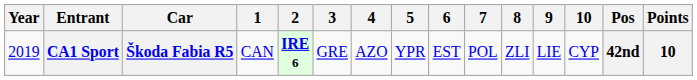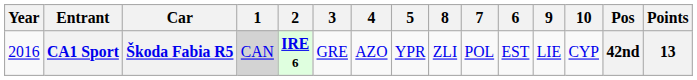columns swapped: 6 <-> 8
CA1 Sport | Year: 2019 -> 2016
CA1 Sport | 1: no background -> lightgrey background
CA1 Sport | Points: 10 -> 13
